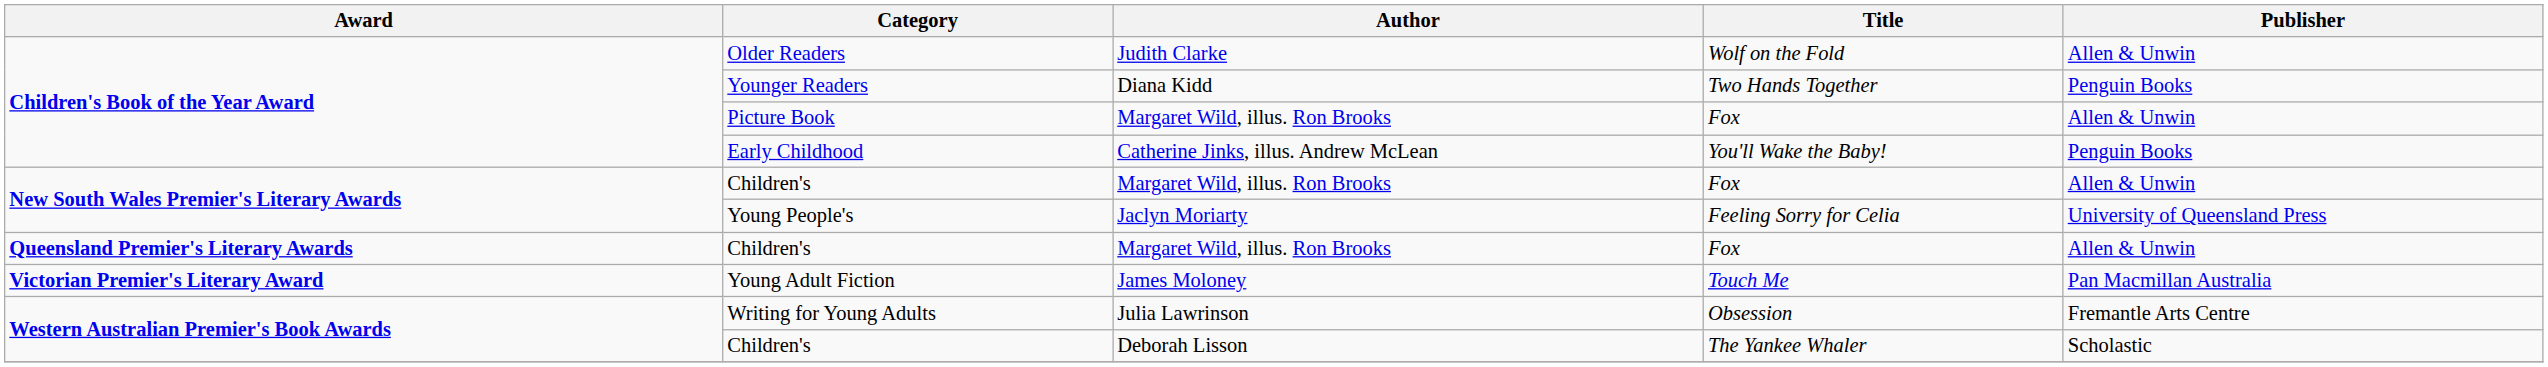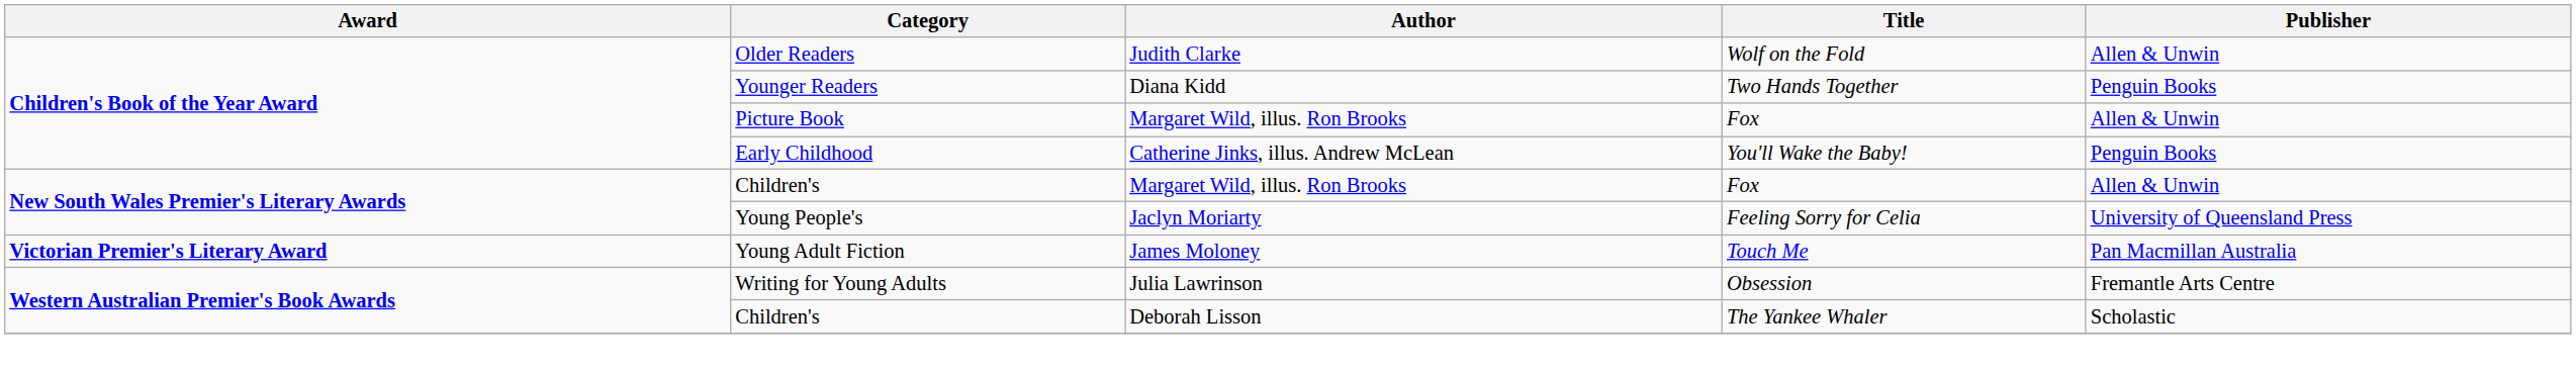- row: Queensland Premier's Literary Awards | Children's | Margaret Wild, illus. Ron Brooks | Fox | Allen & Unwin
